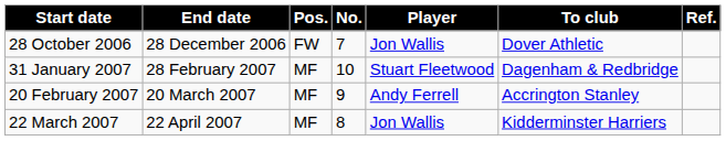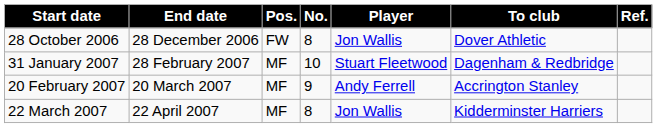28 October 2006 | No.: 7 -> 8
